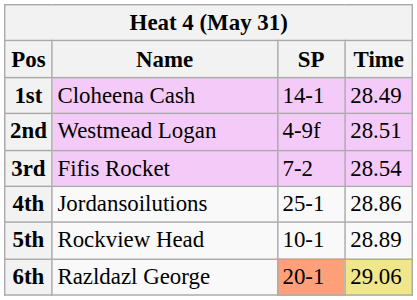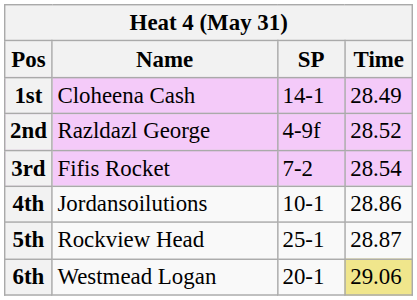2nd | Name: Westmead Logan -> Razldazl George
2nd | Time: 28.51 -> 28.52
4th | SP: 25-1 -> 10-1
5th | SP: 10-1 -> 25-1
5th | Time: 28.89 -> 28.87
6th | Name: Razldazl George -> Westmead Logan
6th | SP: lightsalmon background -> no background
